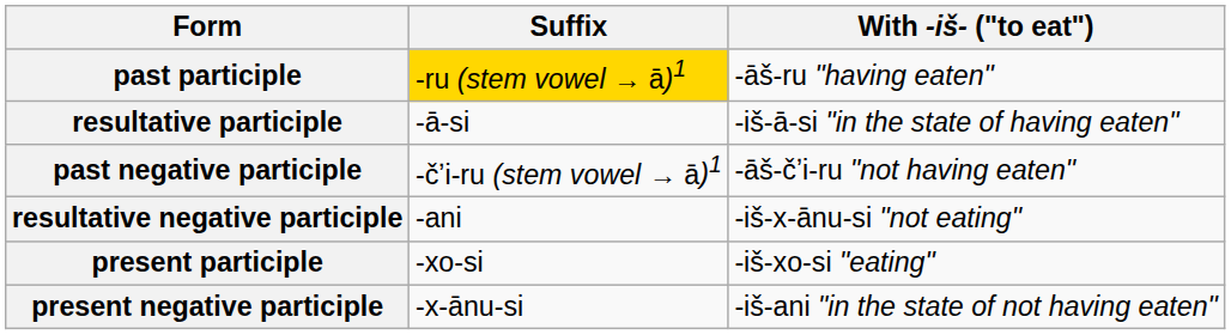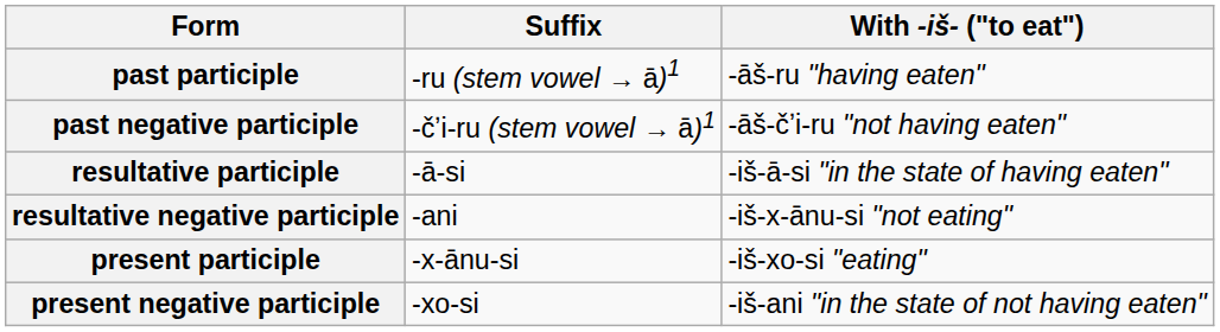past participle | Suffix: gold background -> no background
rows swapped: past negative participle <-> resultative participle
present participle | Suffix: -xo-si -> -x-ānu-si
present negative participle | Suffix: -x-ānu-si -> -xo-si
